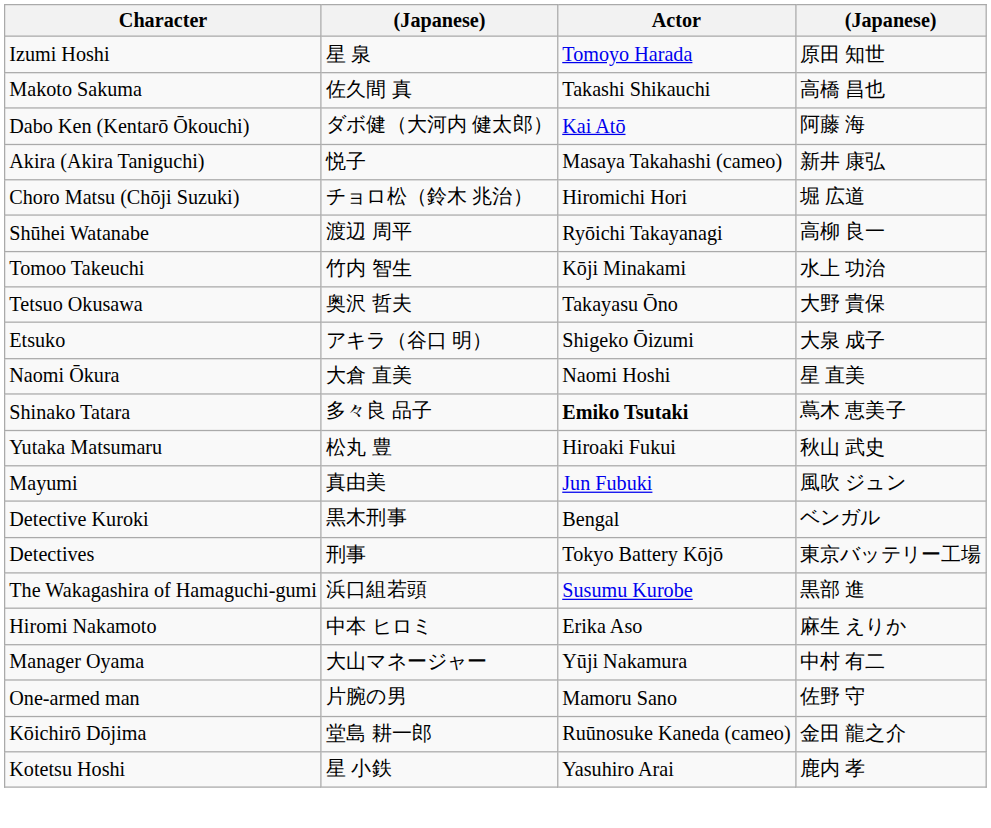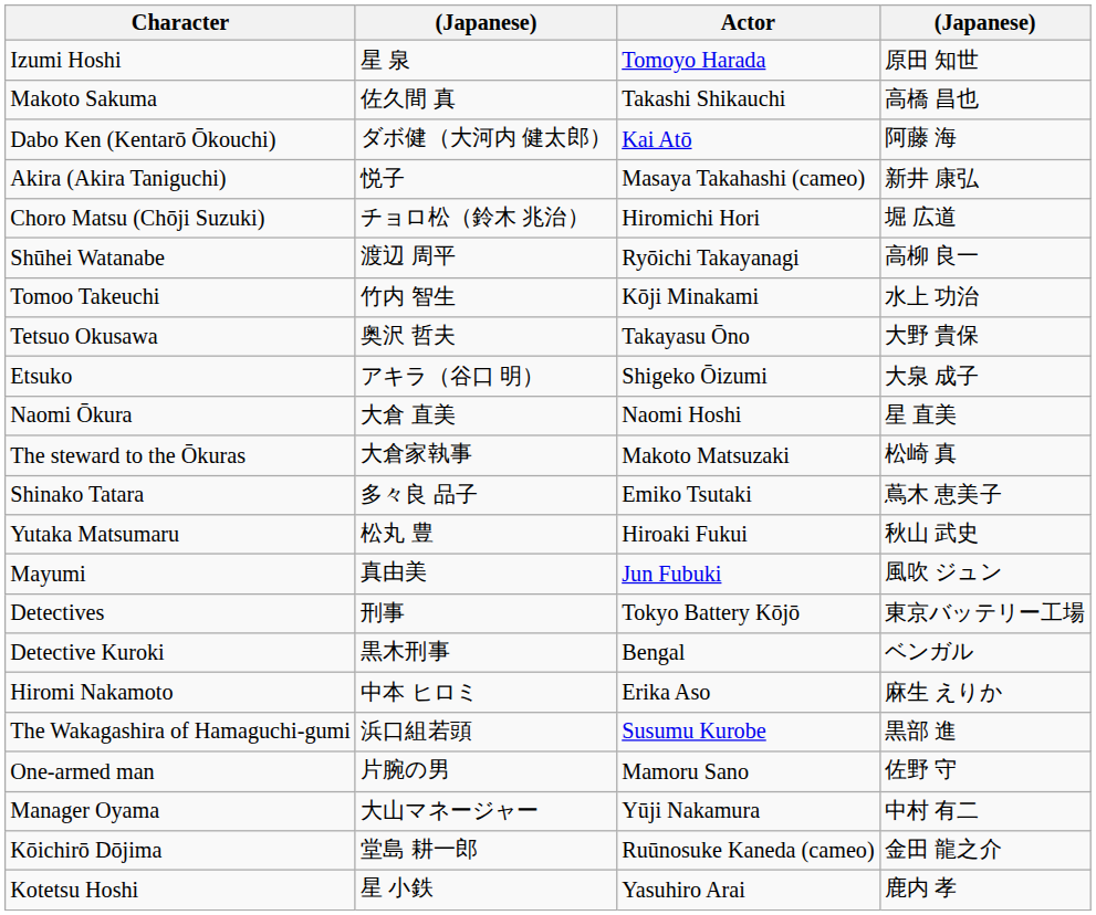+ row: The steward to the Ōkuras | 大倉家執事 | Makoto Matsuzaki | 松崎 真
Shinako Tatara | Actor: bold -> normal
rows swapped: Detective Kuroki <-> Detectives
rows swapped: The Wakagashira of Hamaguchi-gumi <-> Hiromi Nakamoto
rows swapped: Manager Oyama <-> One-armed man
